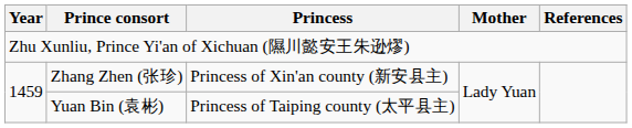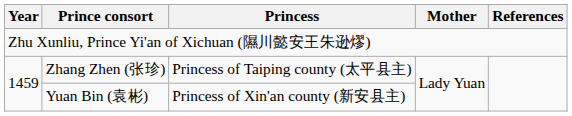Zhang Zhen (张珍) | Princess: Princess of Xin'an county (新安县主) -> Princess of Taiping county (太平县主)
Yuan Bin (袁彬) | Princess: Princess of Taiping county (太平县主) -> Princess of Xin'an county (新安县主)
